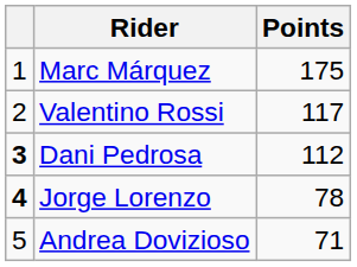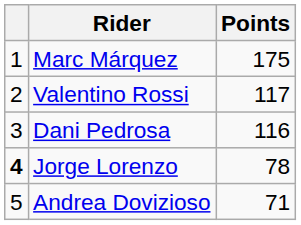Dani Pedrosa | column 1: bold -> normal
Dani Pedrosa | Points: 112 -> 116
